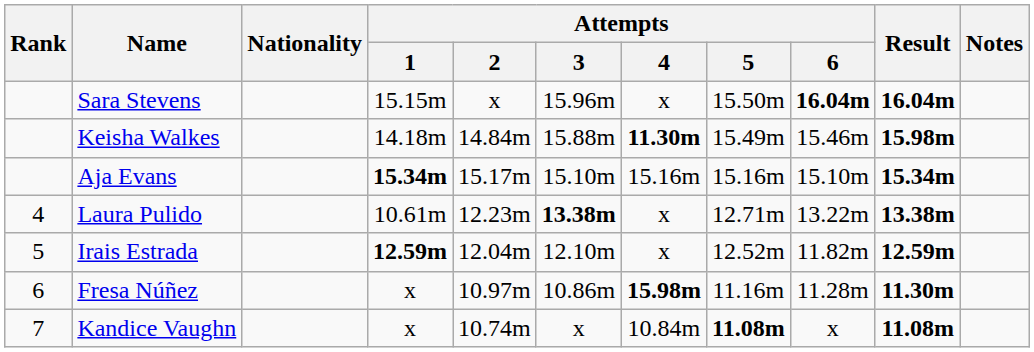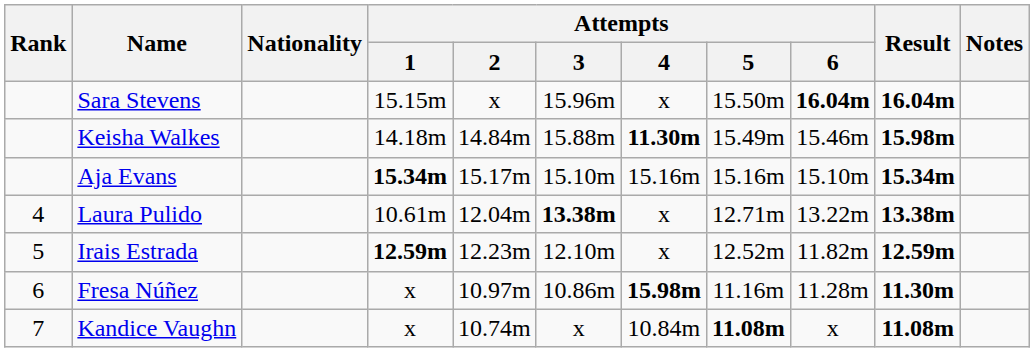Laura Pulido | Attempts / 2: 12.23m -> 12.04m
Irais Estrada | Attempts / 2: 12.04m -> 12.23m
